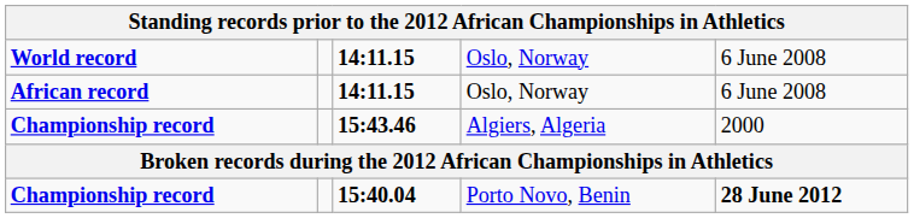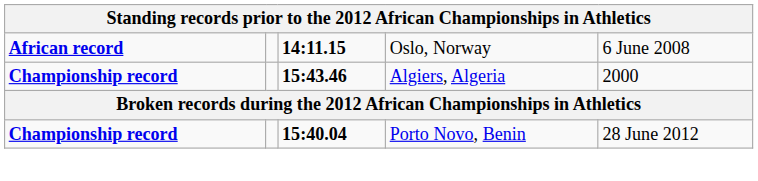- row: World record | 14:11.15 | Oslo, Norway | 6 June 2008
Championship record / 15:40.04 | column 5: bold -> normal
